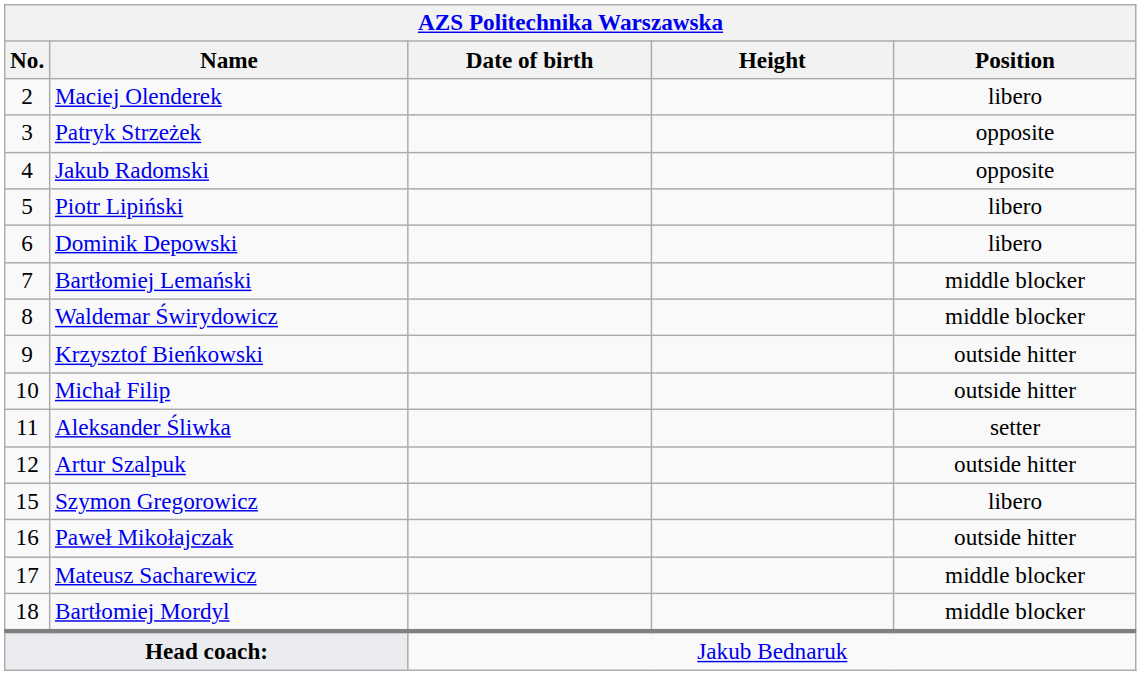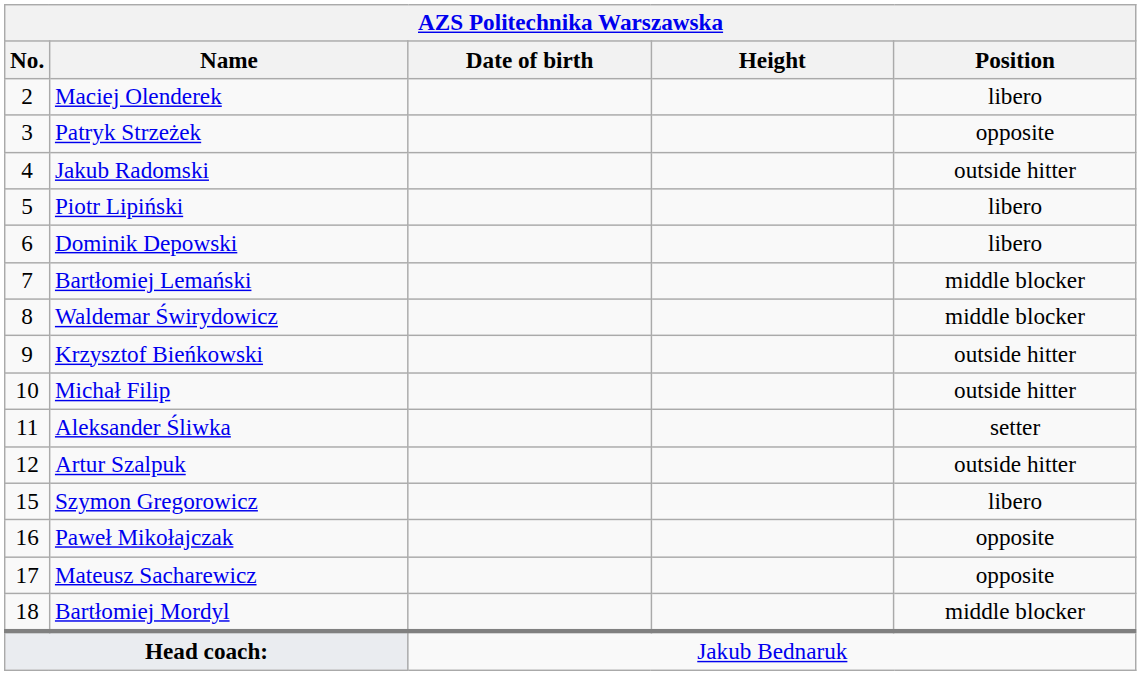Jakub Radomski | Position: opposite -> outside hitter
Paweł Mikołajczak | Position: outside hitter -> opposite
Mateusz Sacharewicz | Position: middle blocker -> opposite
